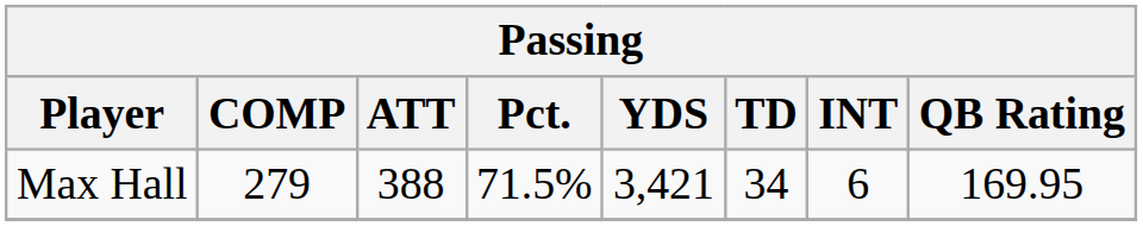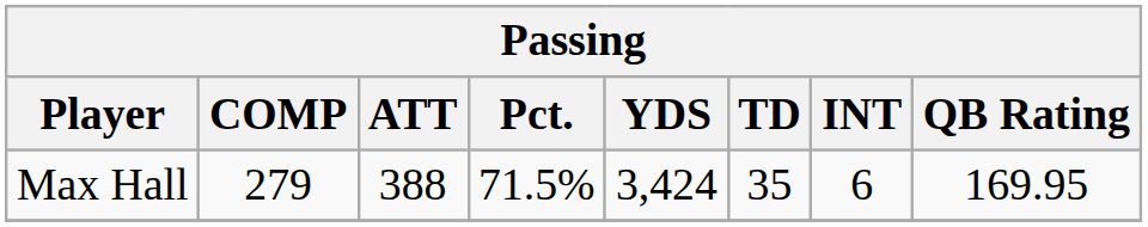Max Hall | YDS: 3,421 -> 3,424
Max Hall | TD: 34 -> 35
